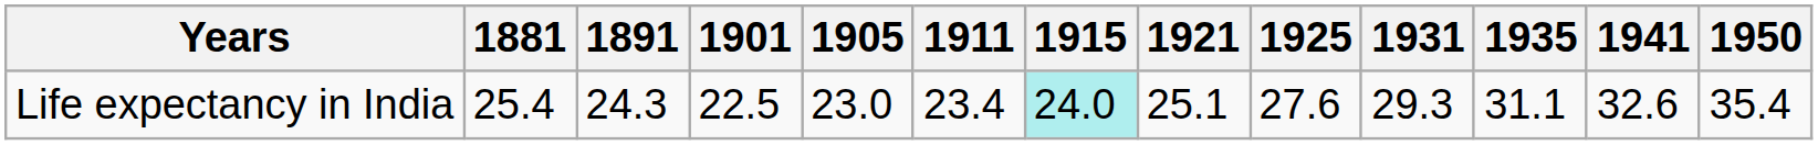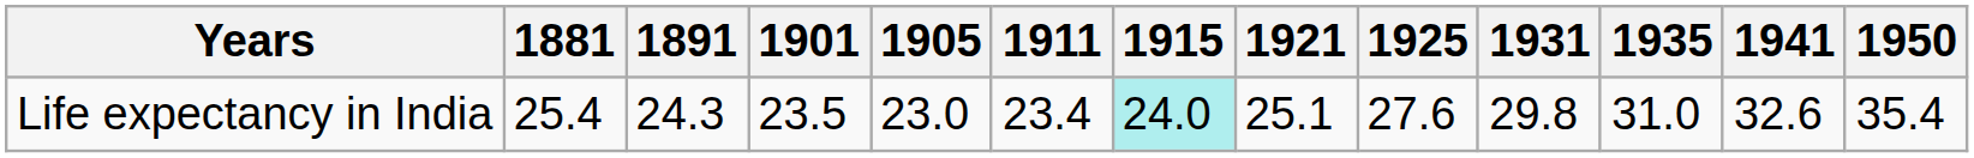Life expectancy in India | 1901: 22.5 -> 23.5
Life expectancy in India | 1931: 29.3 -> 29.8
Life expectancy in India | 1935: 31.1 -> 31.0
